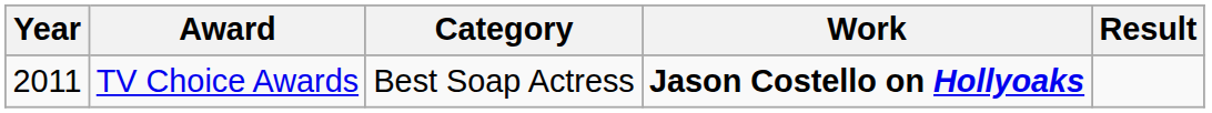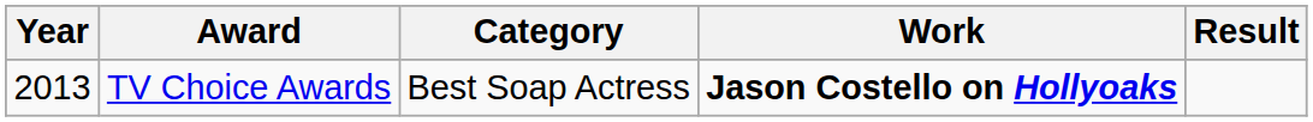TV Choice Awards | Year: 2011 -> 2013
